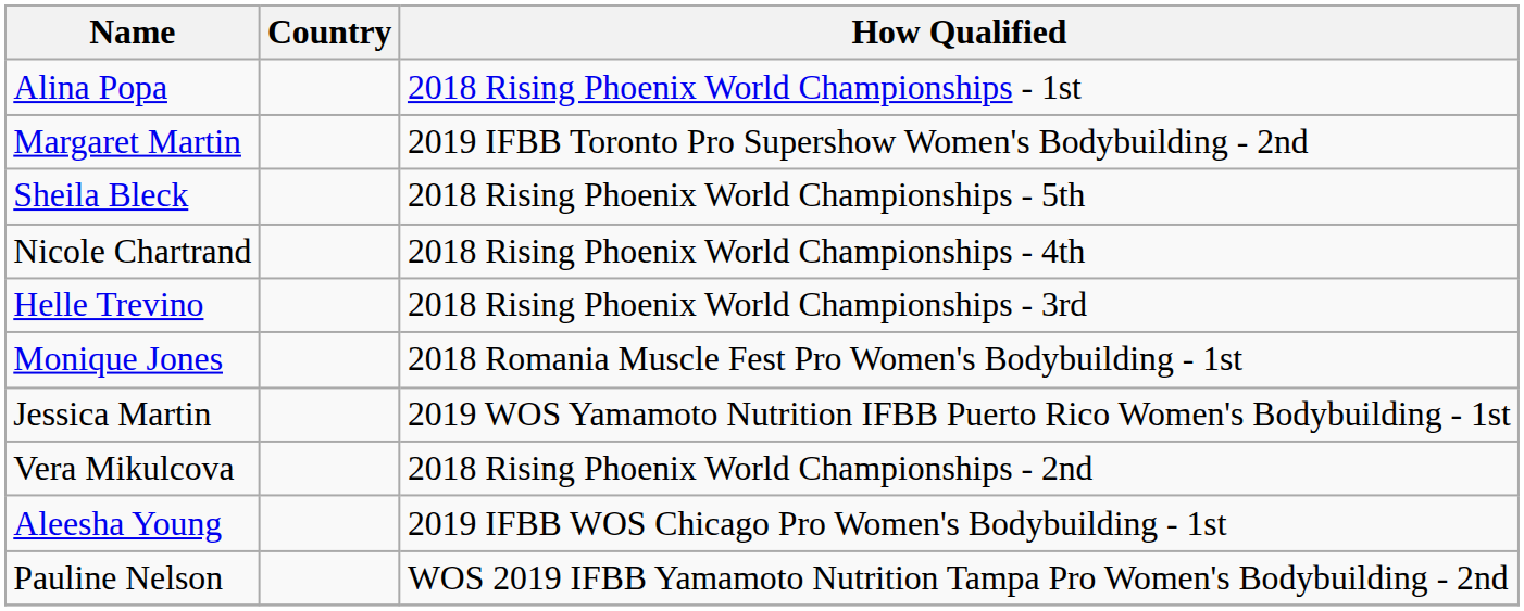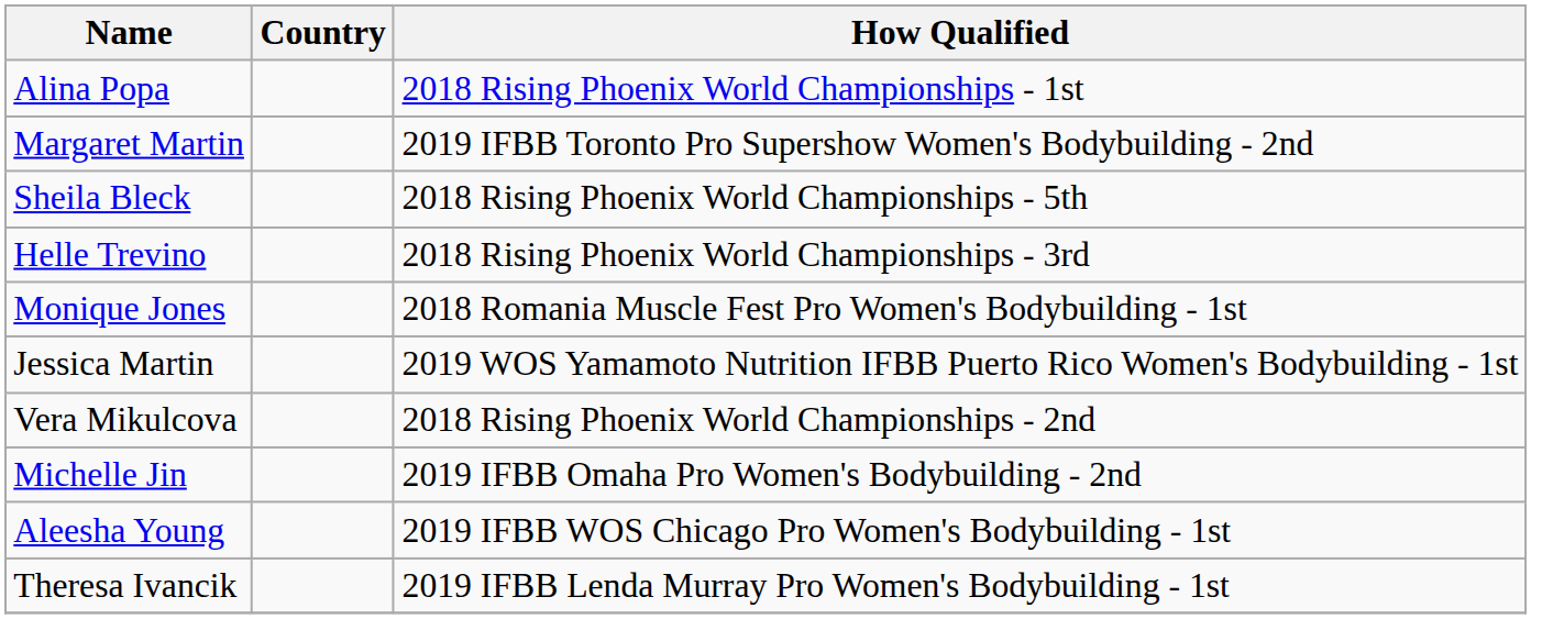- row: Nicole Chartrand | 2018 Rising Phoenix World Championships - 4th
+ row: Michelle Jin | 2019 IFBB Omaha Pro Women's Bodybuilding - 2nd
+ row: Theresa Ivancik | 2019 IFBB Lenda Murray Pro Women's Bodybuilding - 1st
- row: Pauline Nelson | WOS 2019 IFBB Yamamoto Nutrition Tampa Pro Women's Bodybuilding - 2nd
